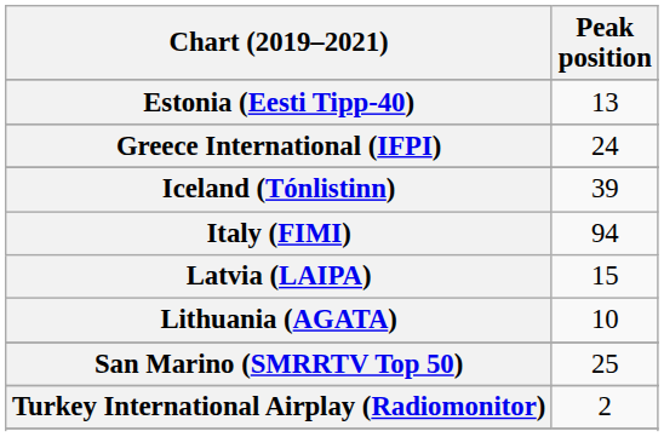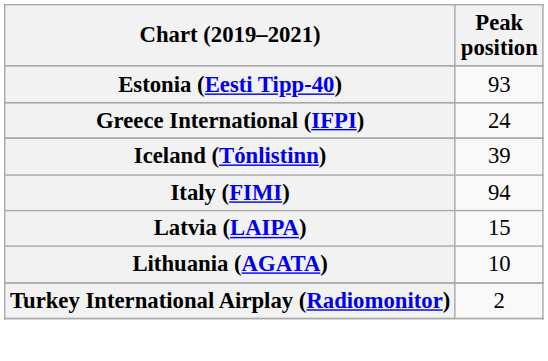Estonia (Eesti Tipp-40) | Peak position: 13 -> 93
- row: San Marino (SMRRTV Top 50) | 25
